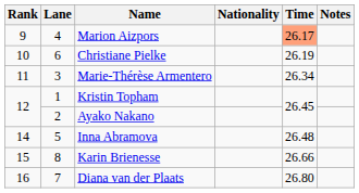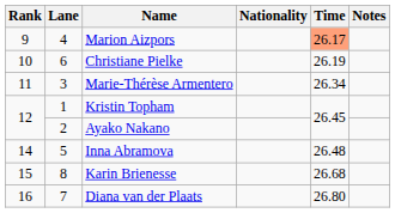Karin Brienesse | Time: 26.66 -> 26.68
